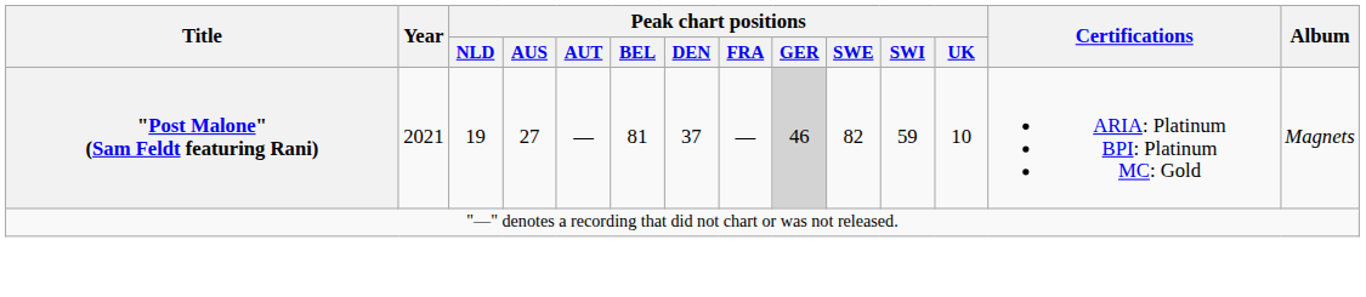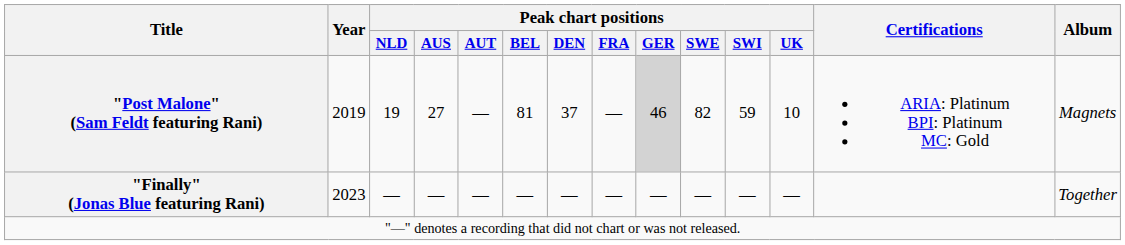"Post Malone" (Sam Feldt featuring Rani) | Year: 2021 -> 2019
+ row: "Finally" (Jonas Blue featuring Rani) | 2023 | — | — | — | — | — | — | — | — | — | — | Together
